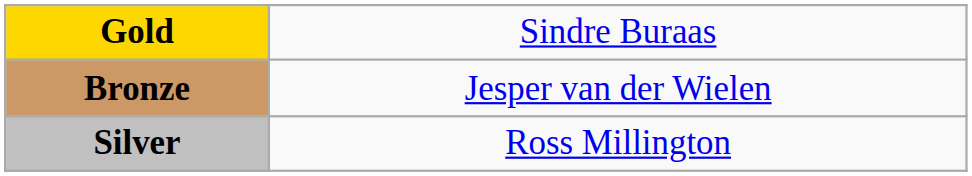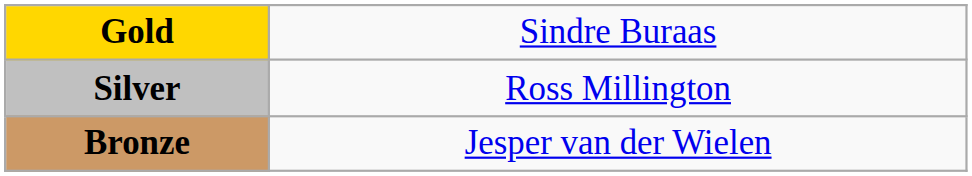rows swapped: Silver <-> Bronze
